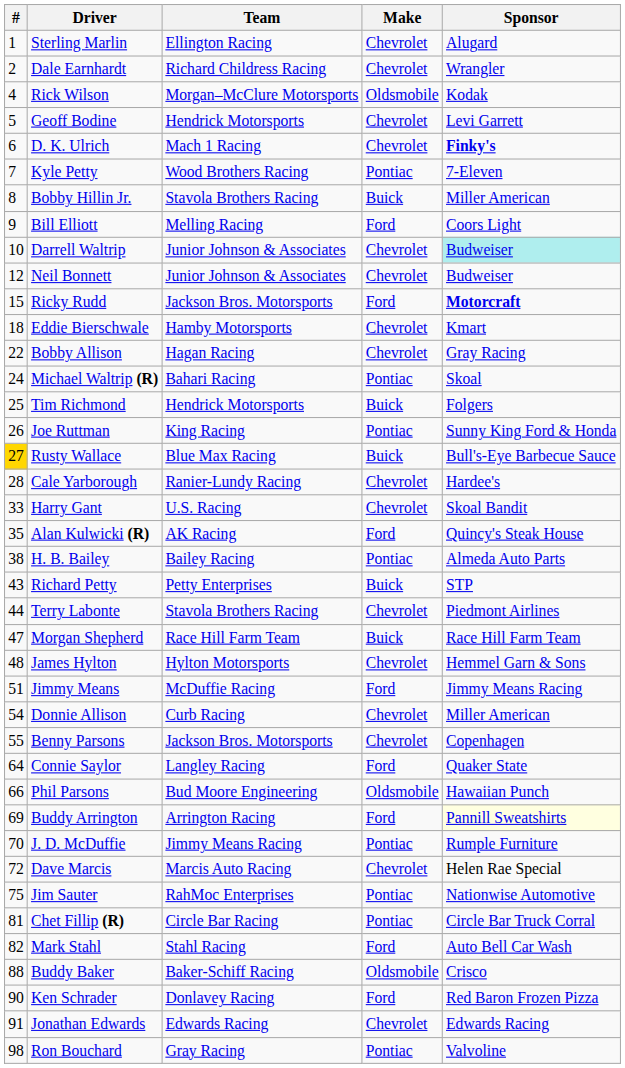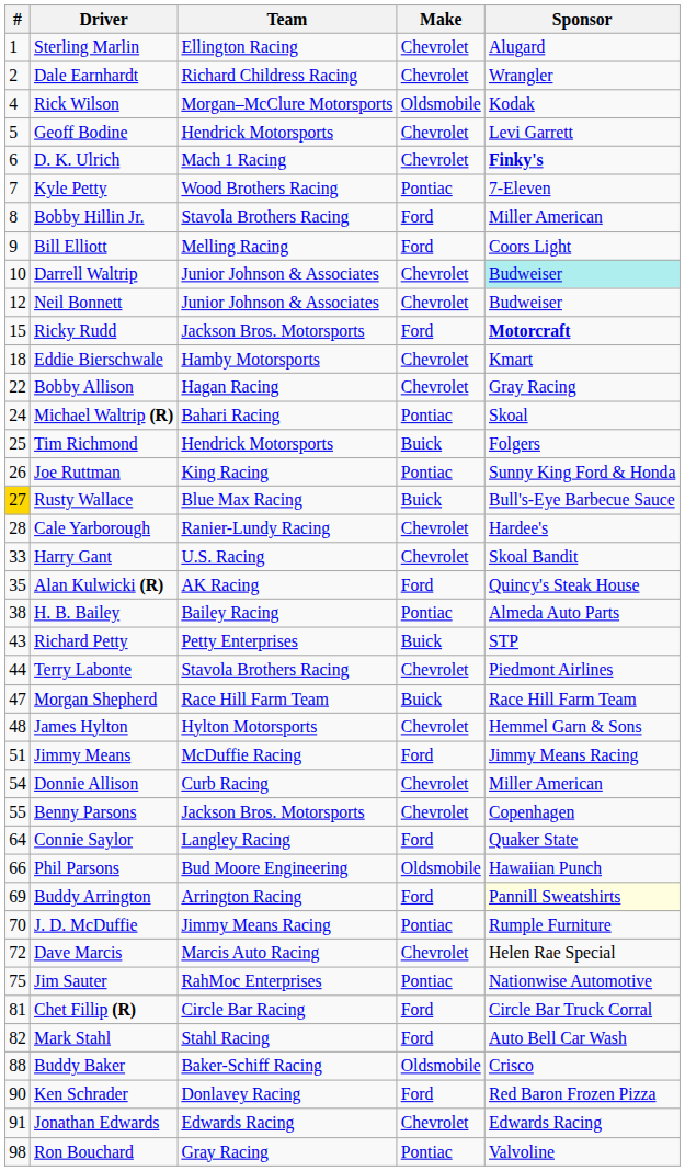Bobby Hillin Jr. | Make: Buick -> Ford
Chet Fillip (R) | Make: Pontiac -> Ford
